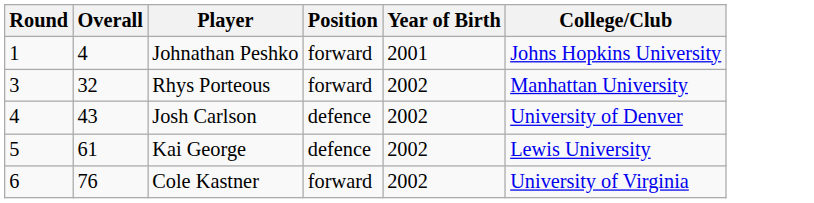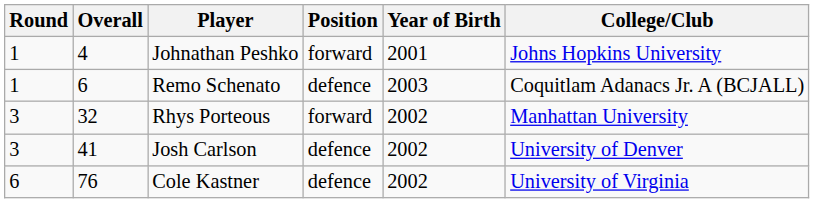+ row: 1 | 6 | Remo Schenato | defence | 2003 | Coquitlam Adanacs Jr. A (BCJALL)
Josh Carlson | Round: 4 -> 3
Josh Carlson | Overall: 43 -> 41
- row: 5 | 61 | Kai George | defence | 2002 | Lewis University
Cole Kastner | Position: forward -> defence
